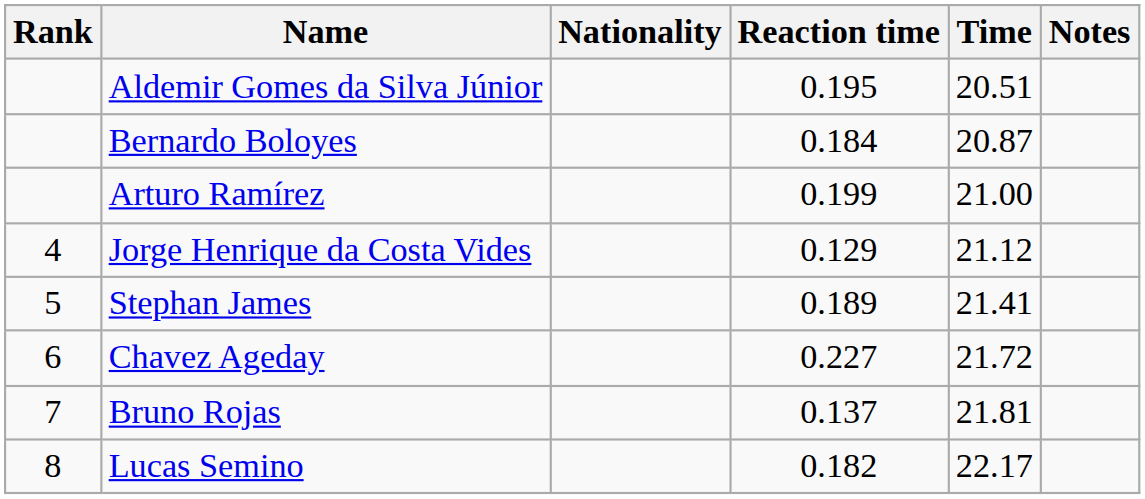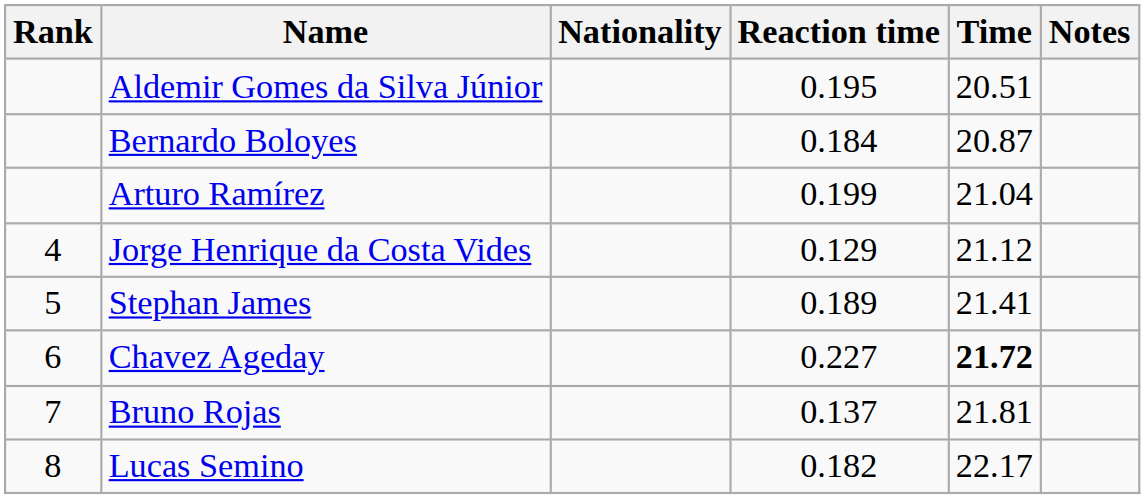Arturo Ramírez | Time: 21.00 -> 21.04
Chavez Ageday | Time: normal -> bold
